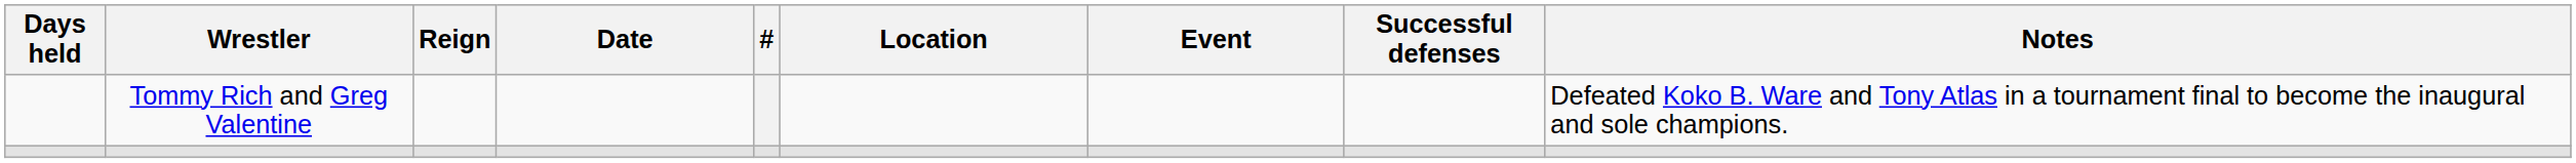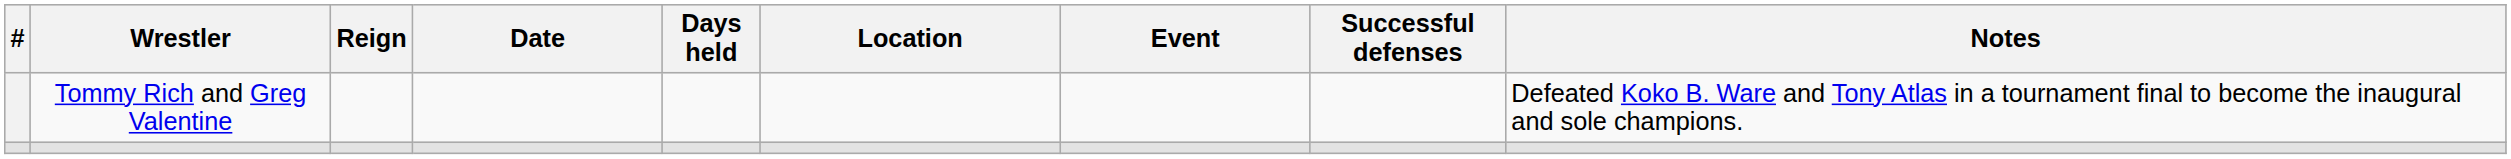columns swapped: # <-> Days held
